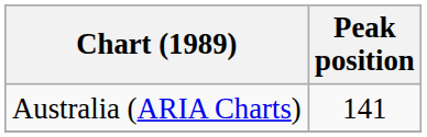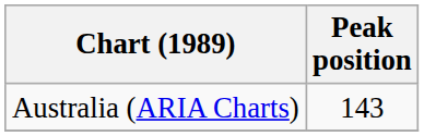Australia (ARIA Charts) | Peak position: 141 -> 143
